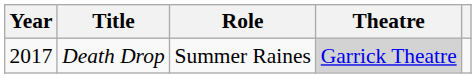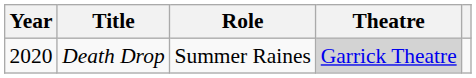Death Drop | Year: 2017 -> 2020
